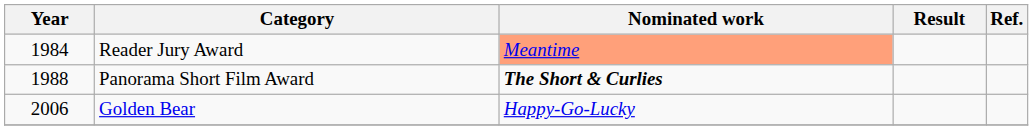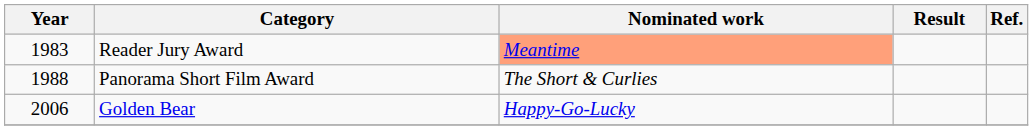Reader Jury Award | Year: 1984 -> 1983
Panorama Short Film Award | Nominated work: bold -> normal
